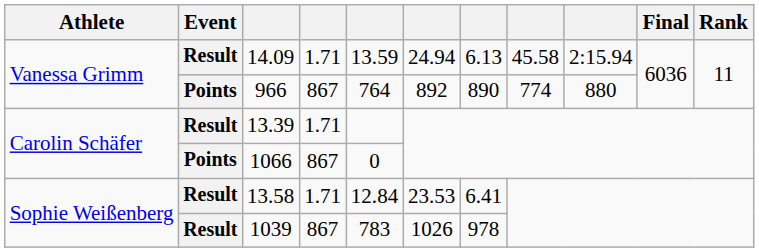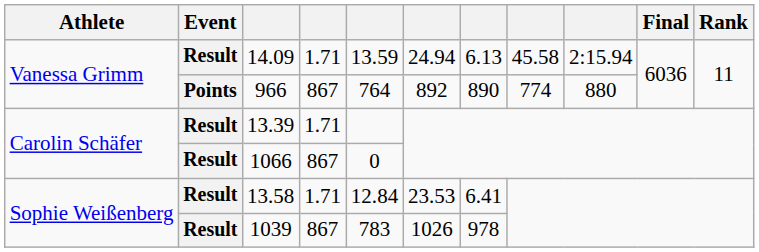1066 | Event: Points -> Result
